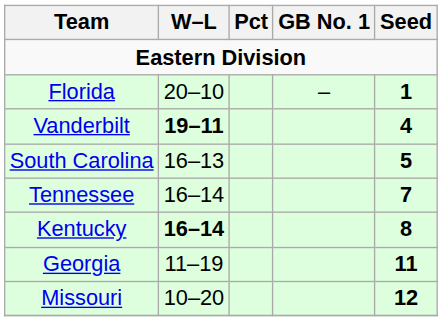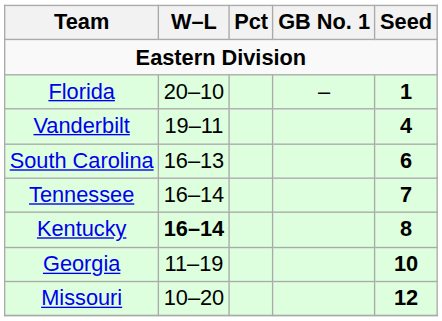Vanderbilt | W–L: bold -> normal
South Carolina | Seed: 5 -> 6
Georgia | Seed: 11 -> 10
